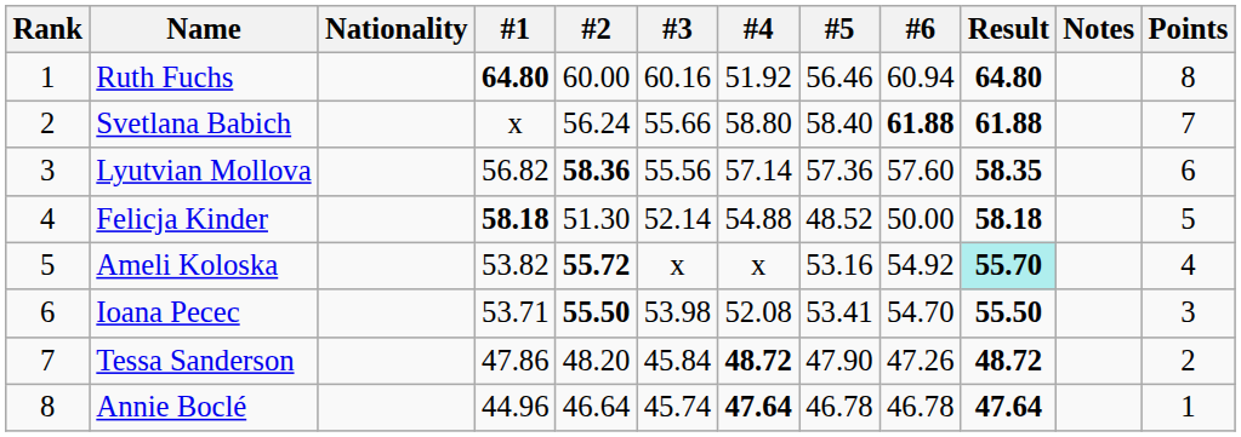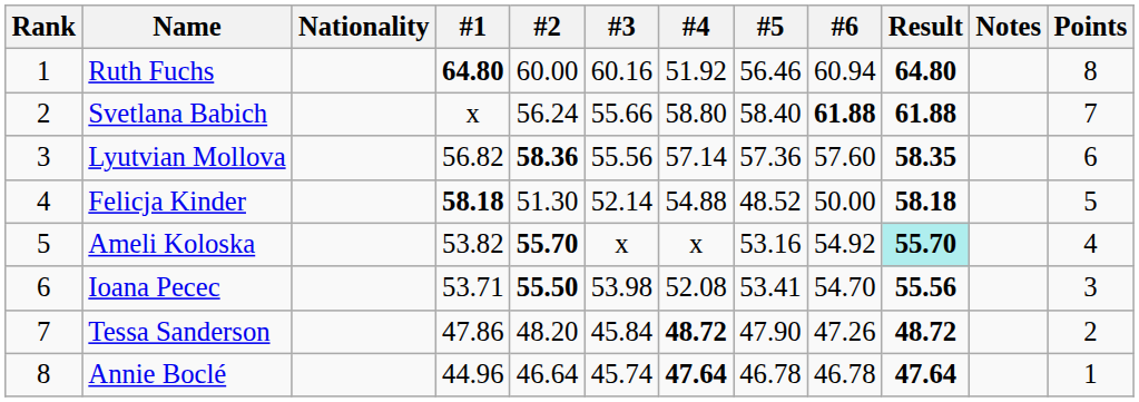Ameli Koloska | #2: 55.72 -> 55.70
Ioana Pecec | Result: 55.50 -> 55.56
